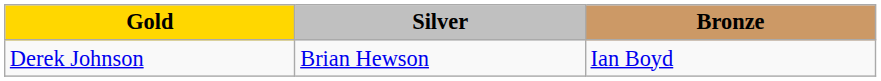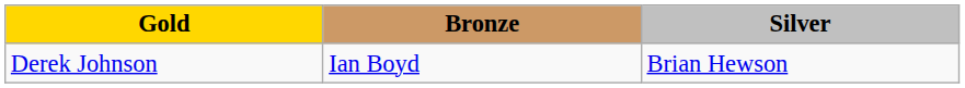columns swapped: Silver <-> Bronze
